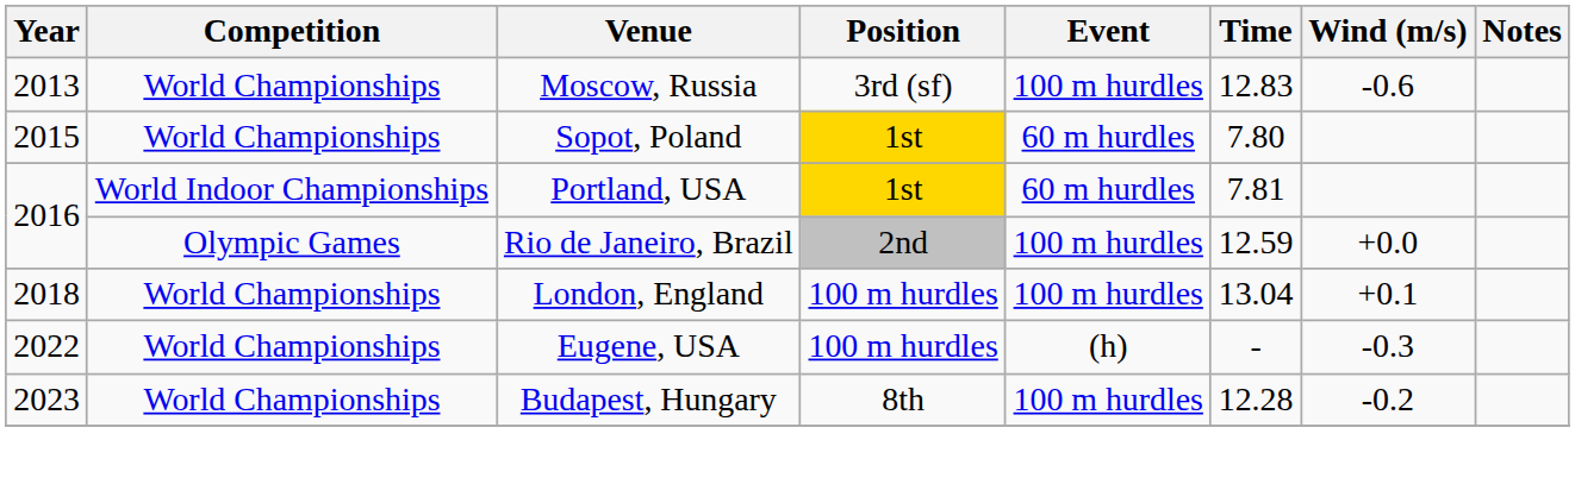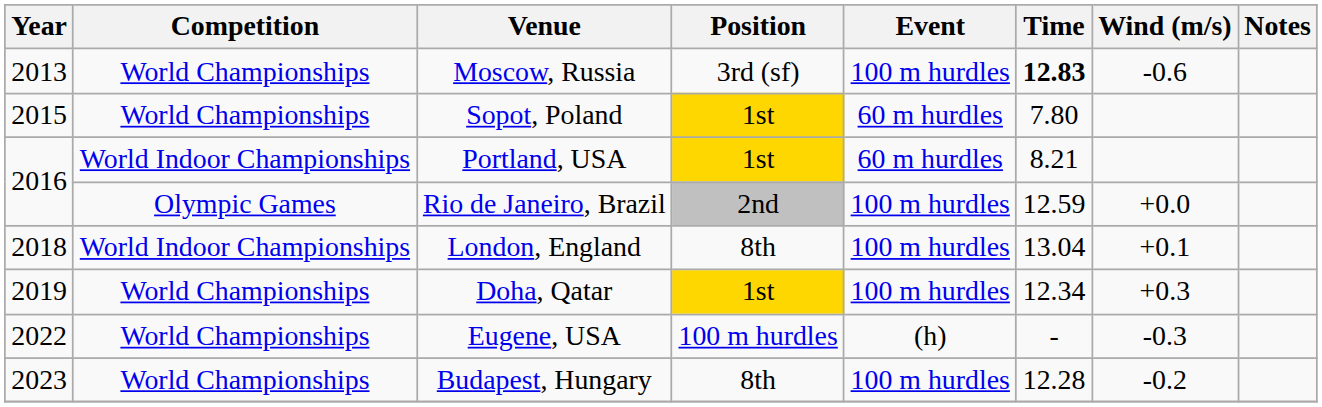Moscow, Russia | Time: normal -> bold
Portland, USA | Time: 7.81 -> 8.21
London, England | Competition: World Championships -> World Indoor Championships
London, England | Position: 100 m hurdles -> 8th
+ row: 2019 | World Championships | Doha, Qatar | 1st | 100 m hurdles | 12.34 | +0.3
